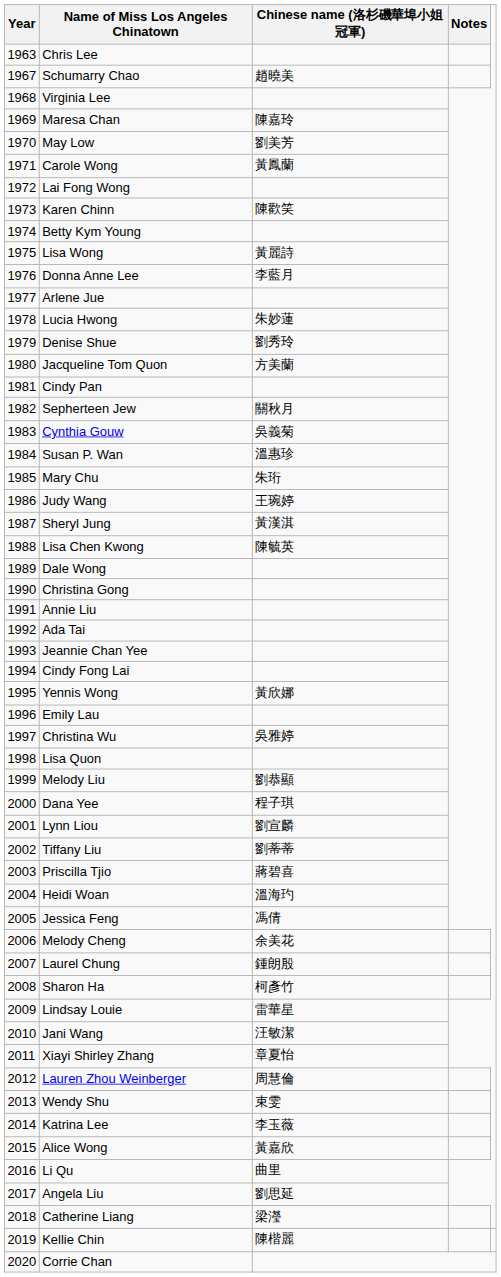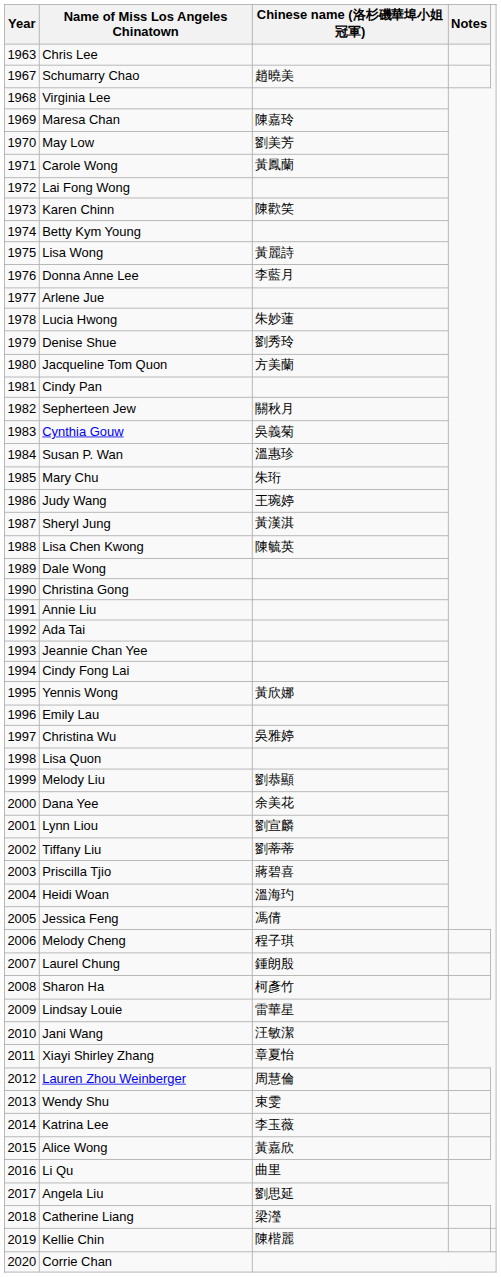Dana Yee | Chinese name (洛杉磯華埠小姐冠軍): 程子琪 -> 余美花
Melody Cheng | Chinese name (洛杉磯華埠小姐冠軍): 余美花 -> 程子琪
